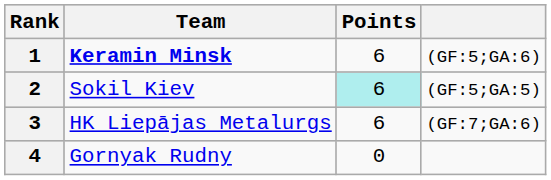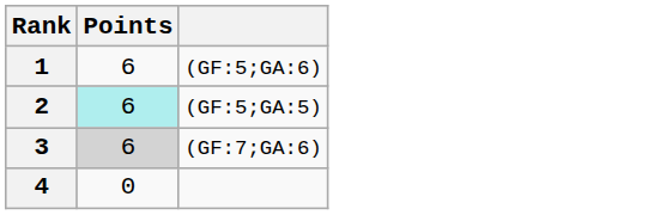- column: Team | Keramin Minsk | Sokil Kiev | HK Liepājas Metalurgs | Gornyak Rudny
3 | Points: no background -> lightgrey background
